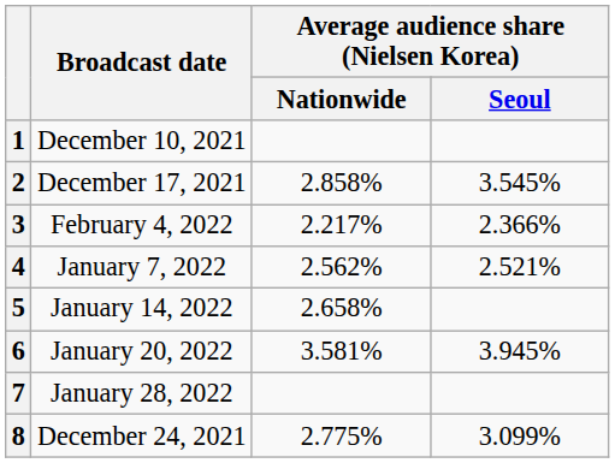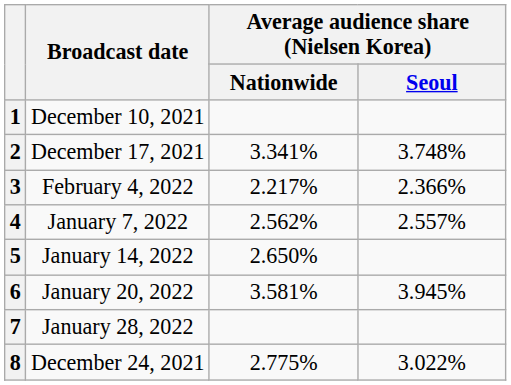2 | Average audience share (Nielsen Korea) / Nationwide: 2.858% -> 3.341%
2 | Average audience share (Nielsen Korea) / Seoul: 3.545% -> 3.748%
4 | Average audience share (Nielsen Korea) / Seoul: 2.521% -> 2.557%
5 | Average audience share (Nielsen Korea) / Nationwide: 2.658% -> 2.650%
8 | Average audience share (Nielsen Korea) / Seoul: 3.099% -> 3.022%
